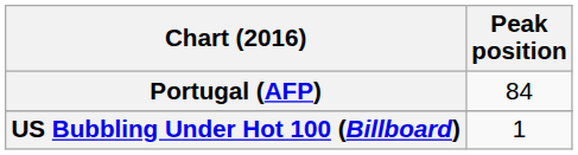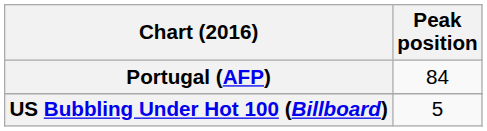US Bubbling Under Hot 100 (Billboard) | Peak position: 1 -> 5
